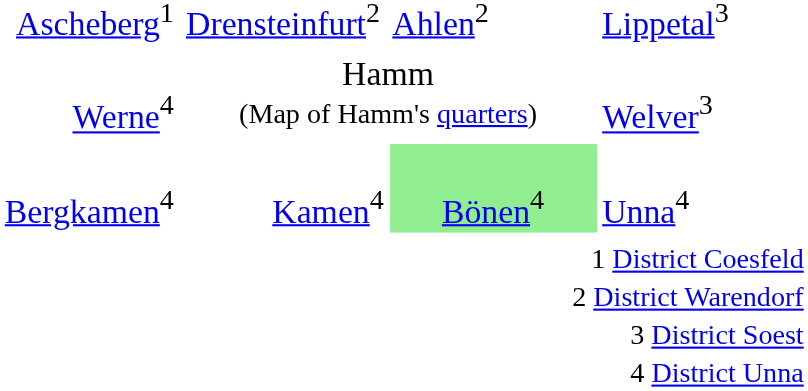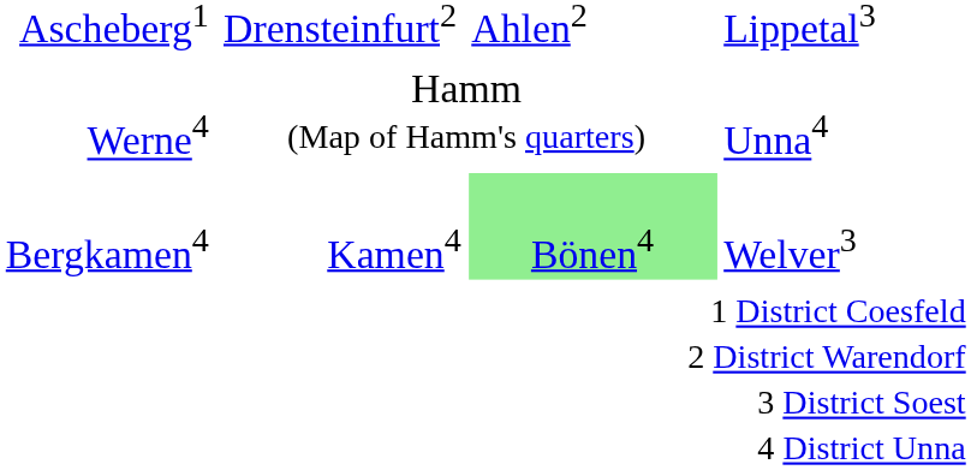Werne4 | column 4: Welver3 -> Unna4
Bergkamen4 | column 4: Unna4 -> Welver3
